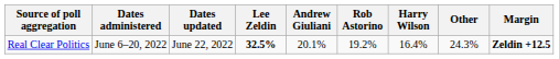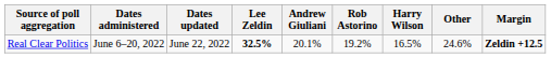Real Clear Politics | Harry Wilson: 16.4% -> 16.5%
Real Clear Politics | Other: 24.3% -> 24.6%
